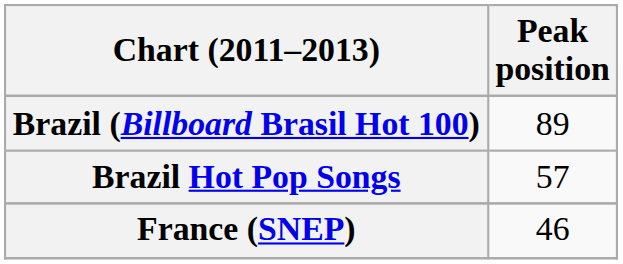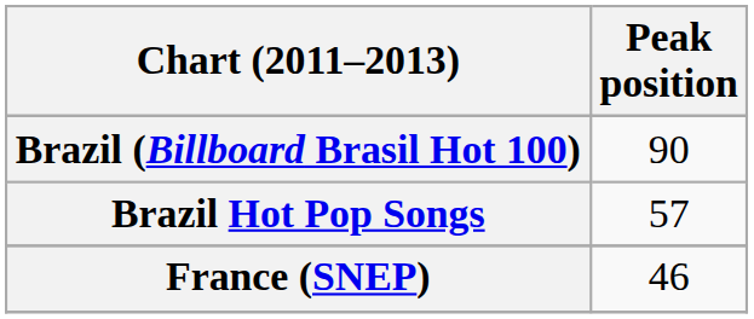Brazil (Billboard Brasil Hot 100) | Peak position: 89 -> 90
